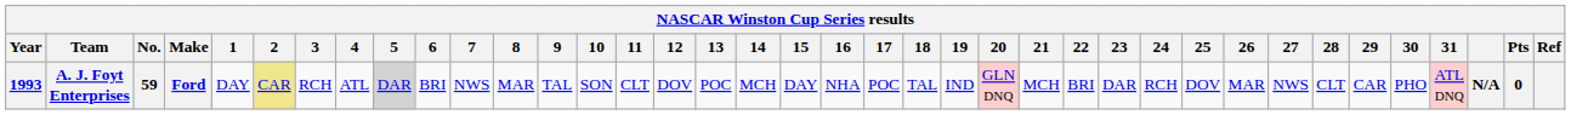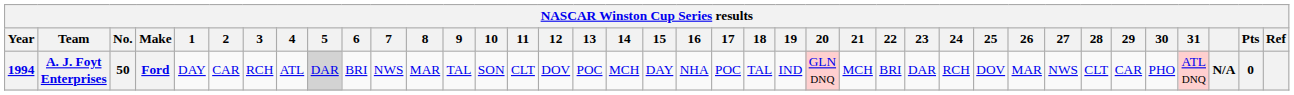A. J. Foyt Enterprises | Year: 1993 -> 1994
A. J. Foyt Enterprises | No.: 59 -> 50
A. J. Foyt Enterprises | 2: khaki background -> no background
